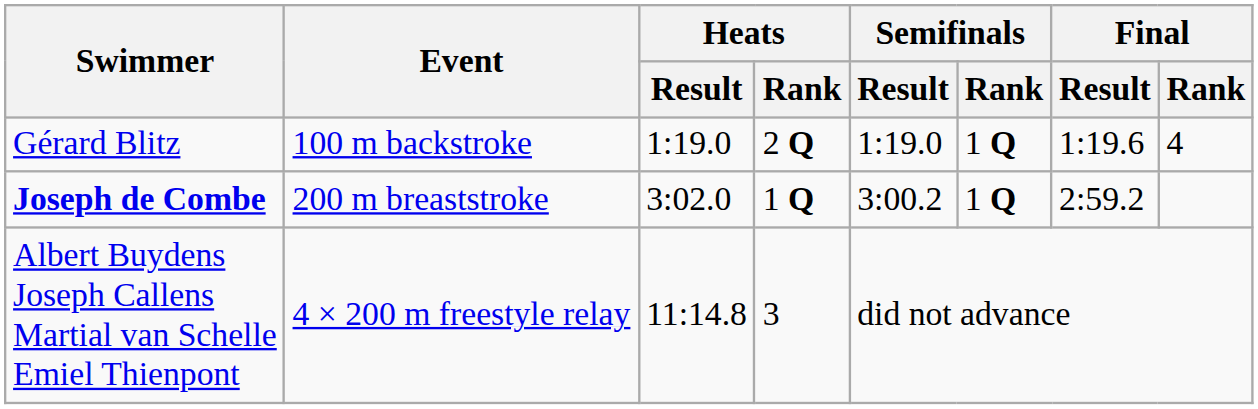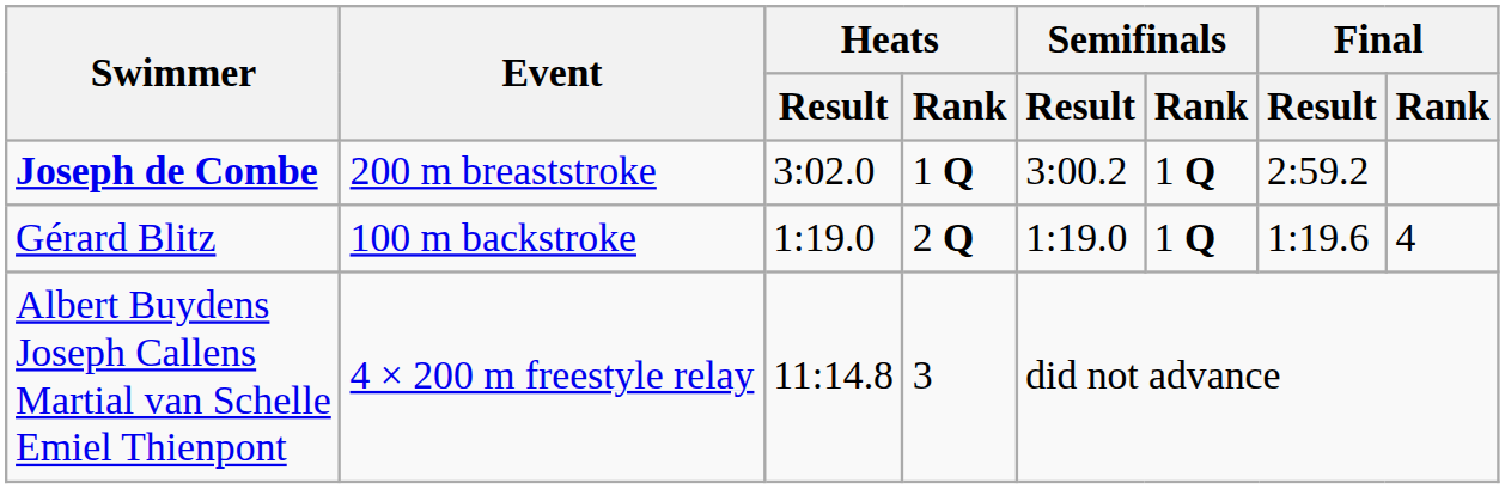rows swapped: Gérard Blitz <-> Joseph de Combe
